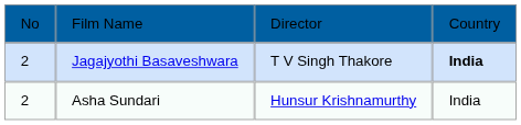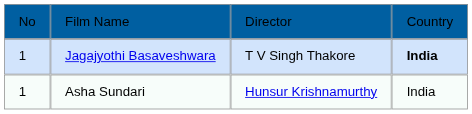Jagajyothi Basaveshwara | column 1: 2 -> 1
Asha Sundari | column 1: 2 -> 1
